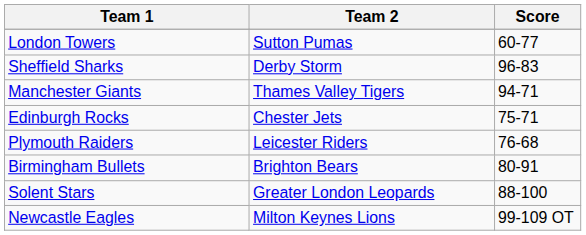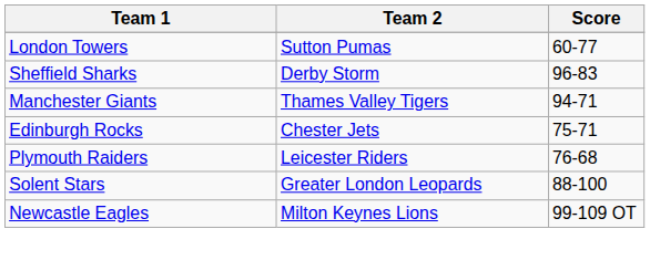- row: Birmingham Bullets | Brighton Bears | 80-91
